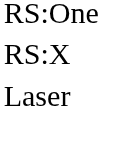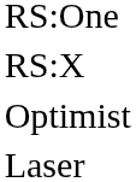+ row: Optimist
